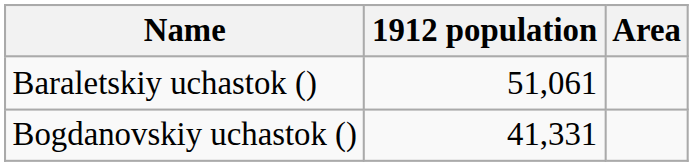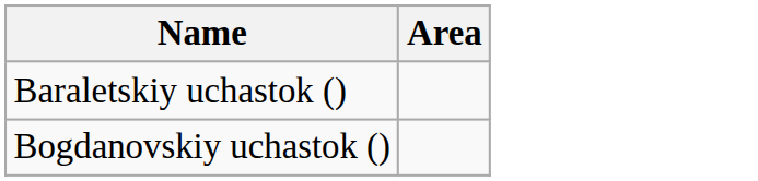- column: 1912 population | 51,061 | 41,331
